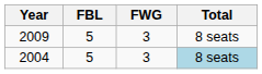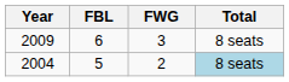2009 | FBL: 5 -> 6
2004 | FWG: 3 -> 2
